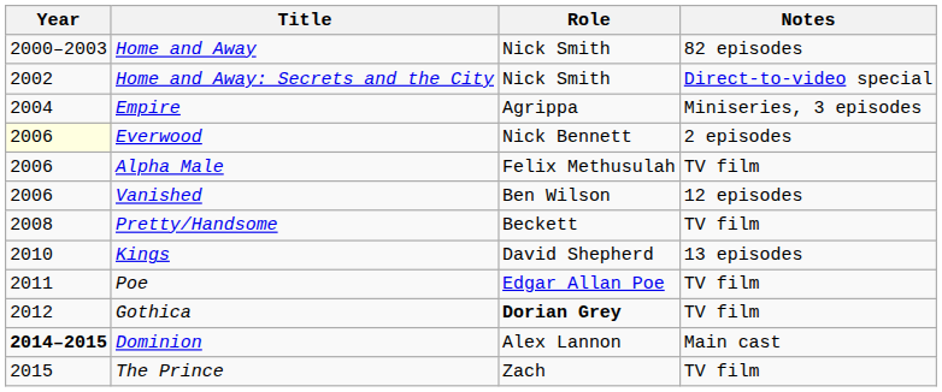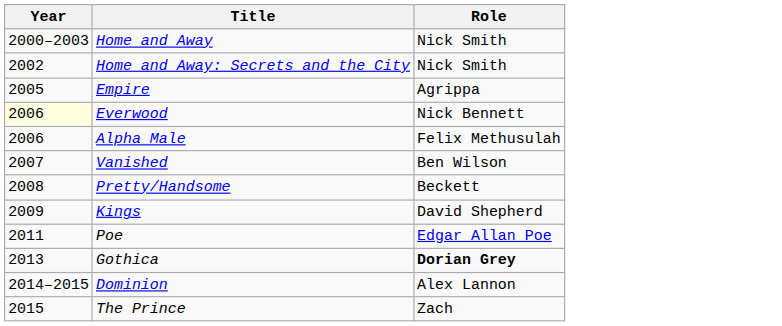- column: Notes | 82 episodes | Direct-to-video special | Miniseries, 3 episodes | 2 episodes | TV film | 12 episodes | TV film | 13 episodes | TV film | TV film | Main cast | TV film
Empire | Year: 2004 -> 2005
Vanished | Year: 2006 -> 2007
Kings | Year: 2010 -> 2009
Gothica | Year: 2012 -> 2013
Dominion | Year: bold -> normal
